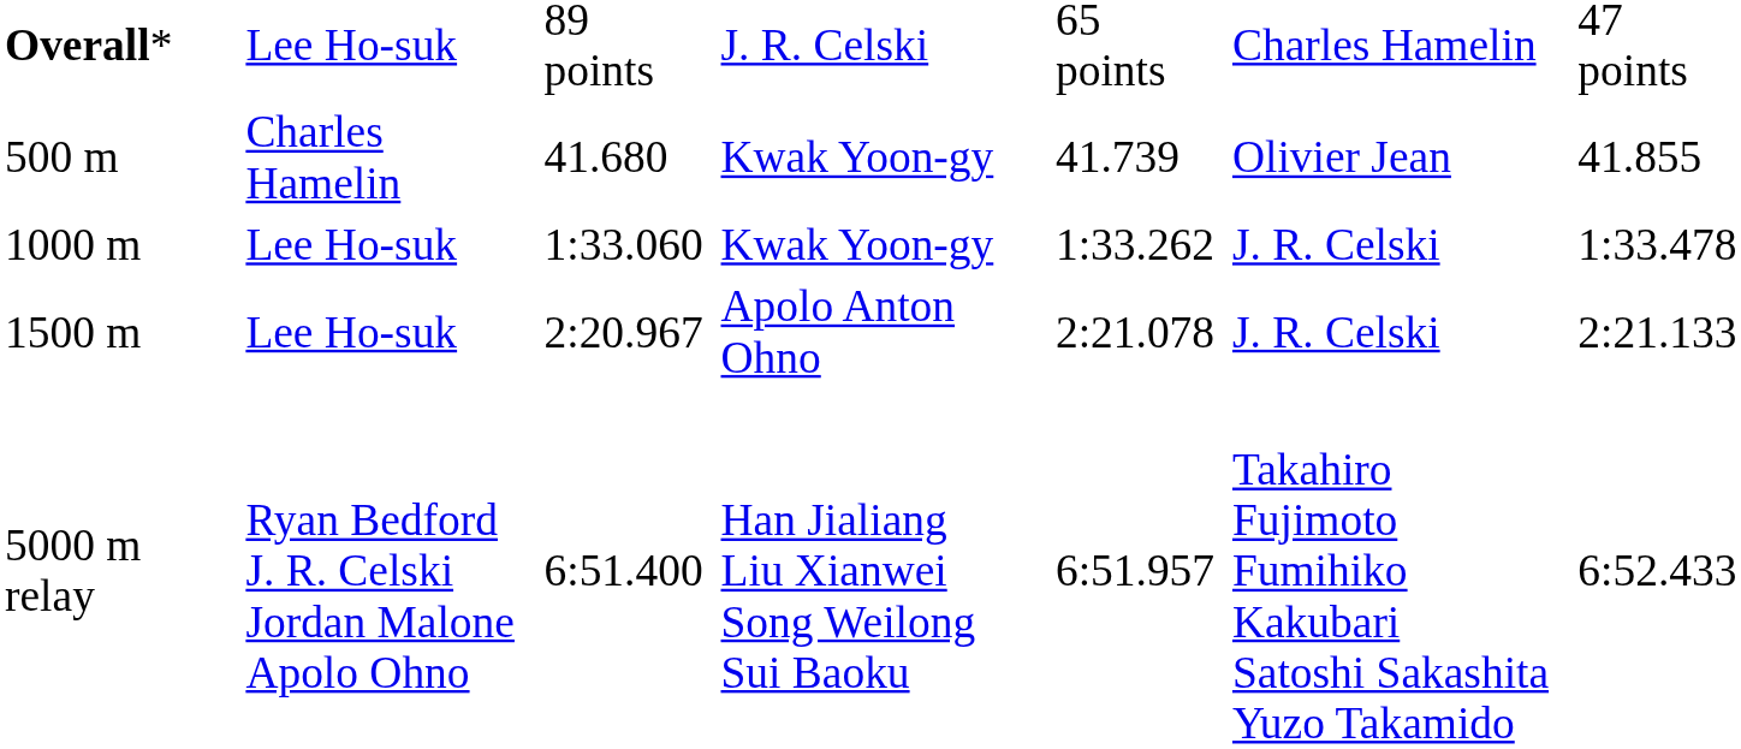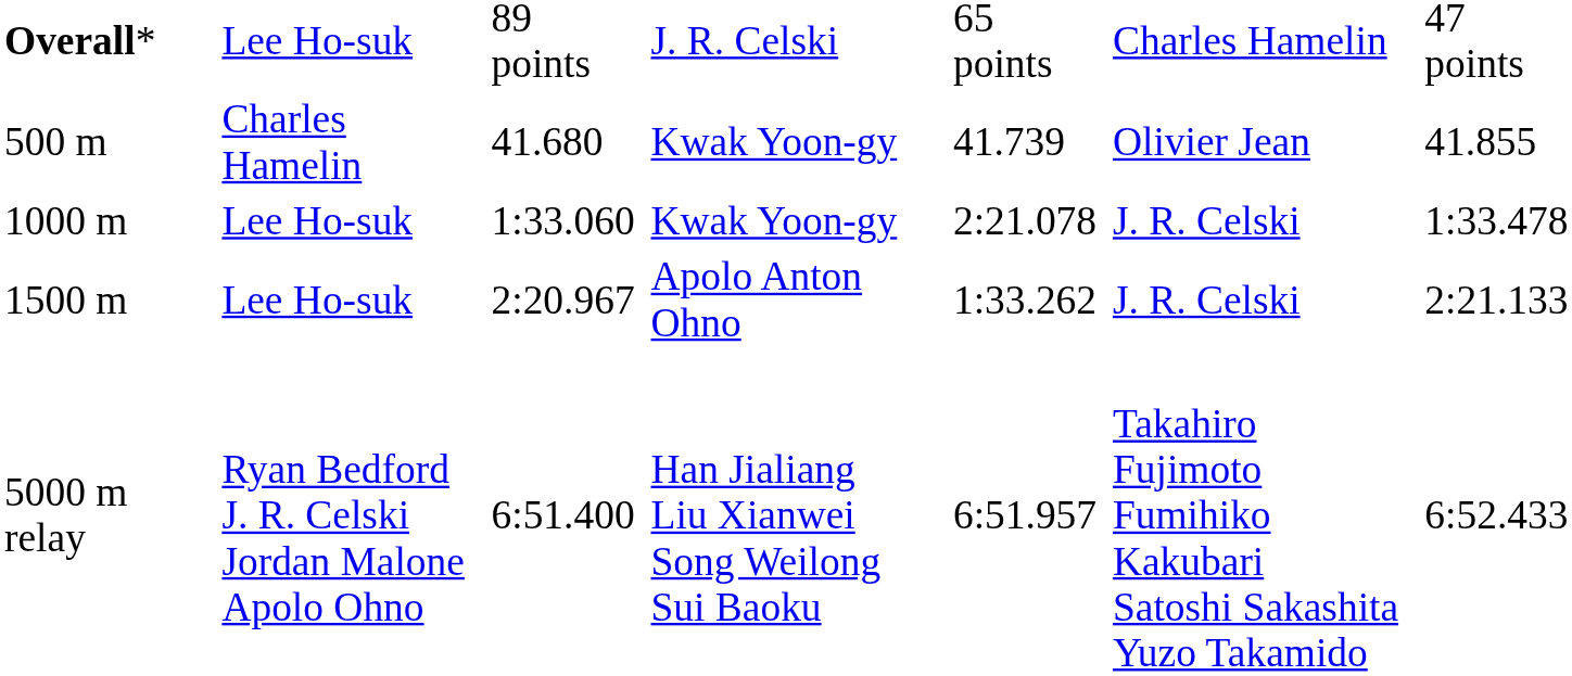1000 m | column 5: 1:33.262 -> 2:21.078
1500 m | column 5: 2:21.078 -> 1:33.262
